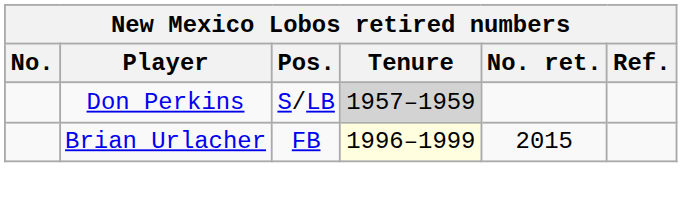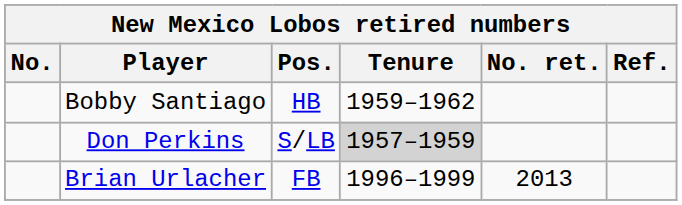+ row: Bobby Santiago | HB | 1959–1962
Brian Urlacher | Tenure: lightyellow background -> no background
Brian Urlacher | No. ret.: 2015 -> 2013
